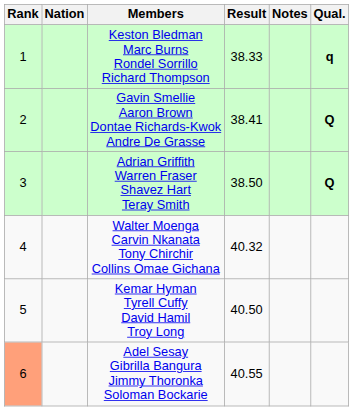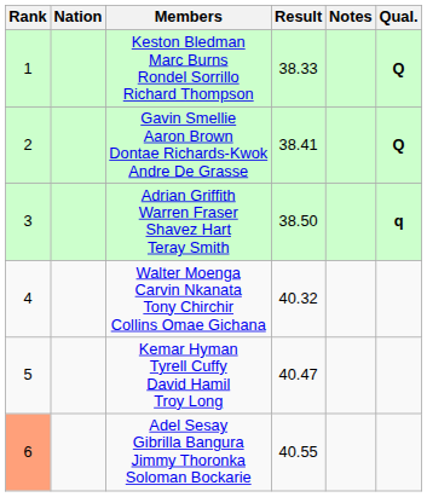Keston Bledman Marc Burns Rondel Sorrillo Richard Thompson | Qual.: q -> Q
Adrian Griffith Warren Fraser Shavez Hart Teray Smith | Qual.: Q -> q
Kemar Hyman Tyrell Cuffy David Hamil Troy Long | Result: 40.50 -> 40.47
